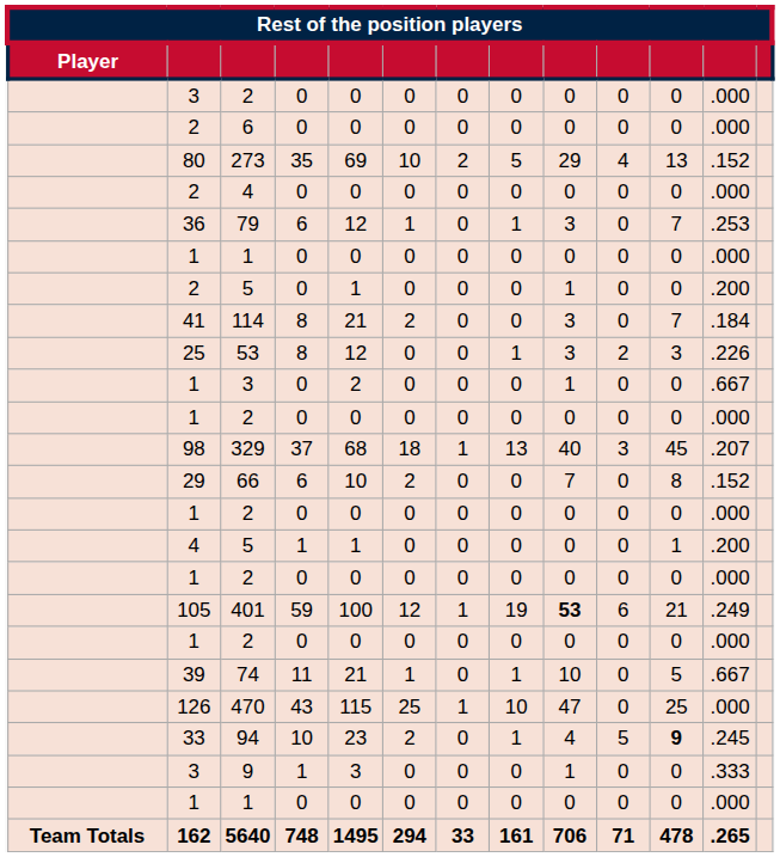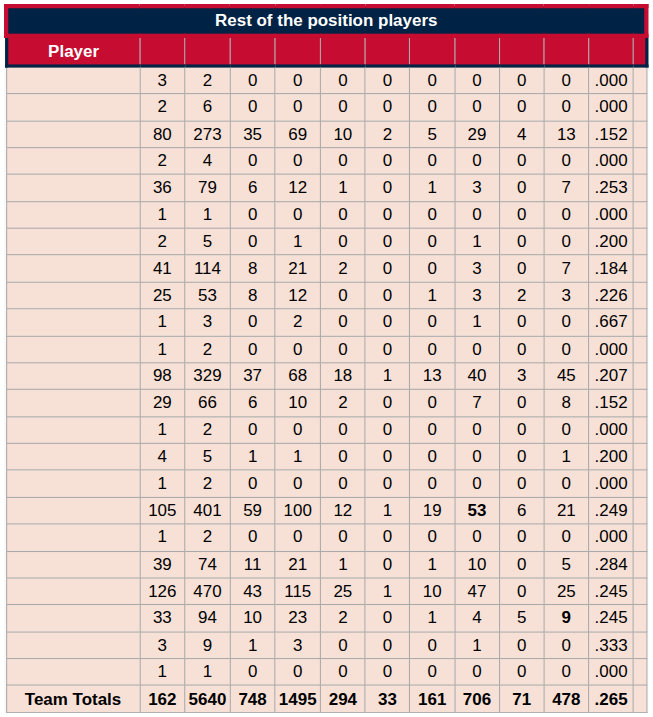74 | column 12: .667 -> .284
470 | column 12: .000 -> .245
